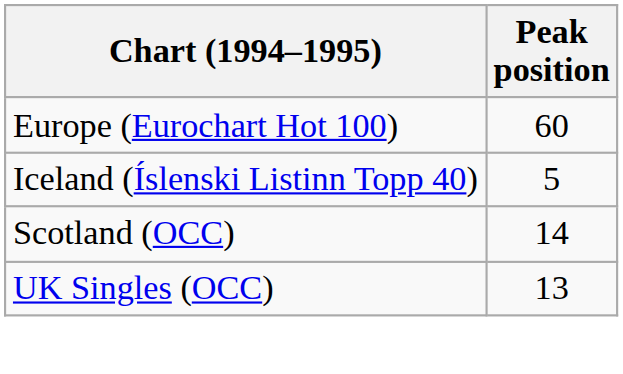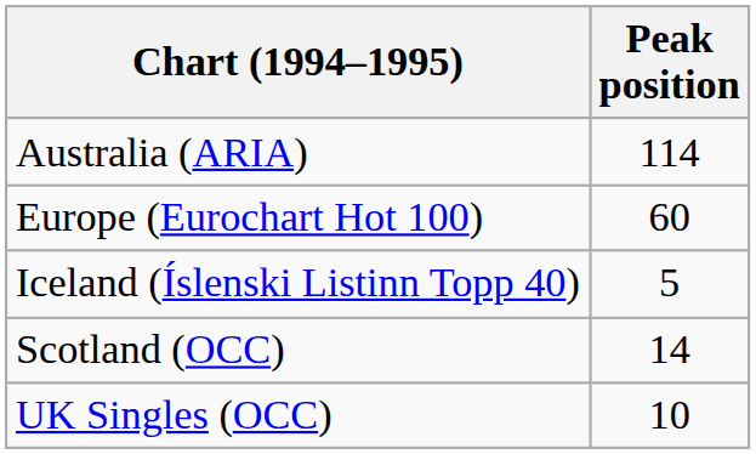+ row: Australia (ARIA) | 114
UK Singles (OCC) | Peak position: 13 -> 10
